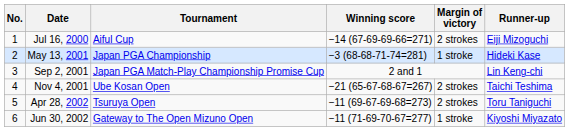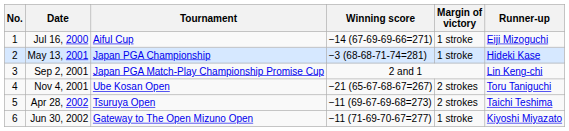Jul 16, 2000 | Margin of victory: 2 strokes -> 1 stroke
Nov 4, 2001 | Runner-up: Taichi Teshima -> Toru Taniguchi
Apr 28, 2002 | Runner-up: Toru Taniguchi -> Taichi Teshima
